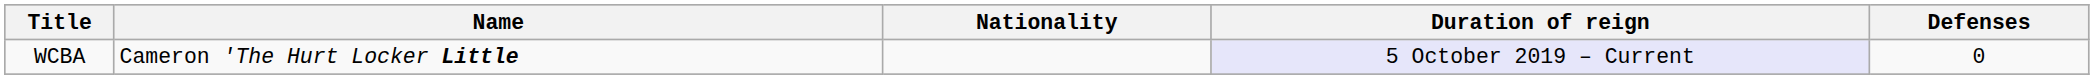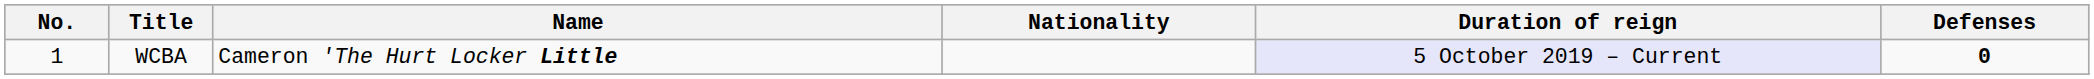+ column: No. | 1
WCBA | Defenses: normal -> bold
